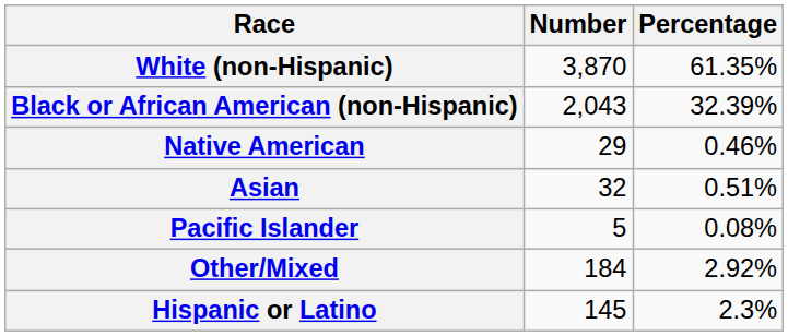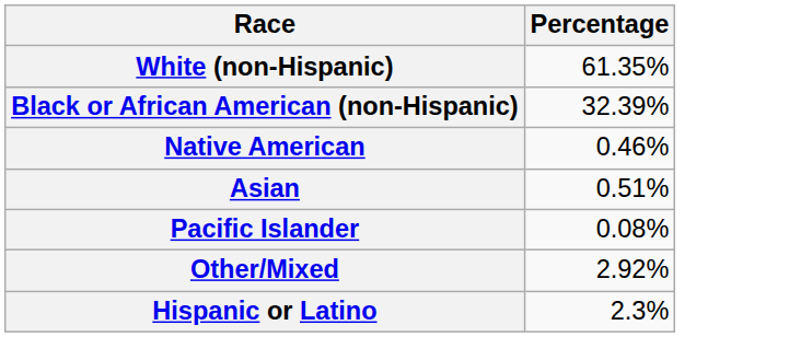- column: Number | 3,870 | 2,043 | 29 | 32 | 5 | 184 | 145
